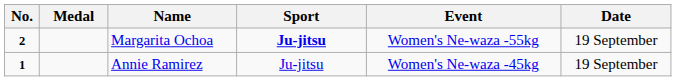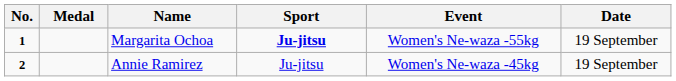Margarita Ochoa | No.: 2 -> 1
Annie Ramirez | No.: 1 -> 2
